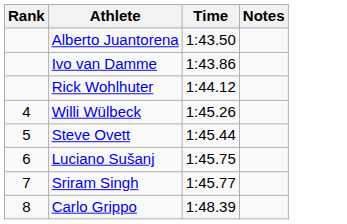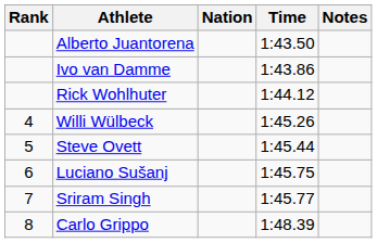+ column: Nation
